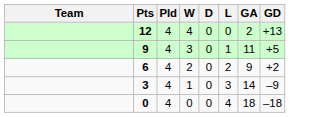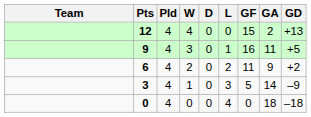+ column: GF | 15 | 16 | 11 | 5 | 0
